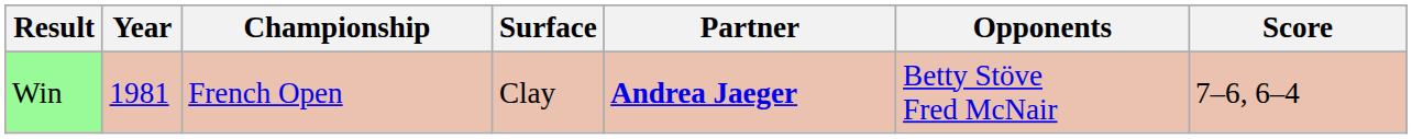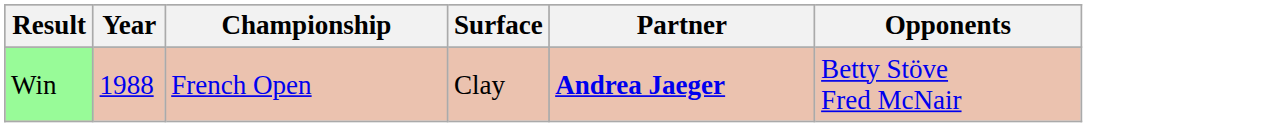- column: Score | 7–6, 6–4
Win | Year: 1981 -> 1988
